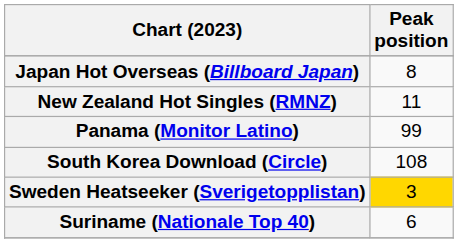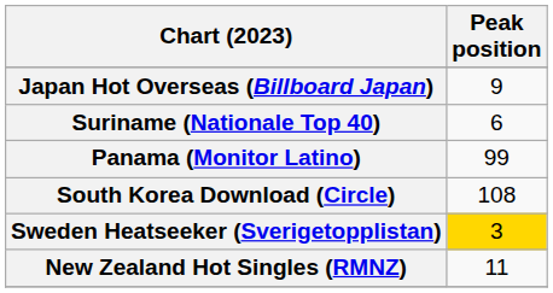Japan Hot Overseas (Billboard Japan) | Peak position: 8 -> 9
rows swapped: New Zealand Hot Singles (RMNZ) <-> Suriname (Nationale Top 40)
